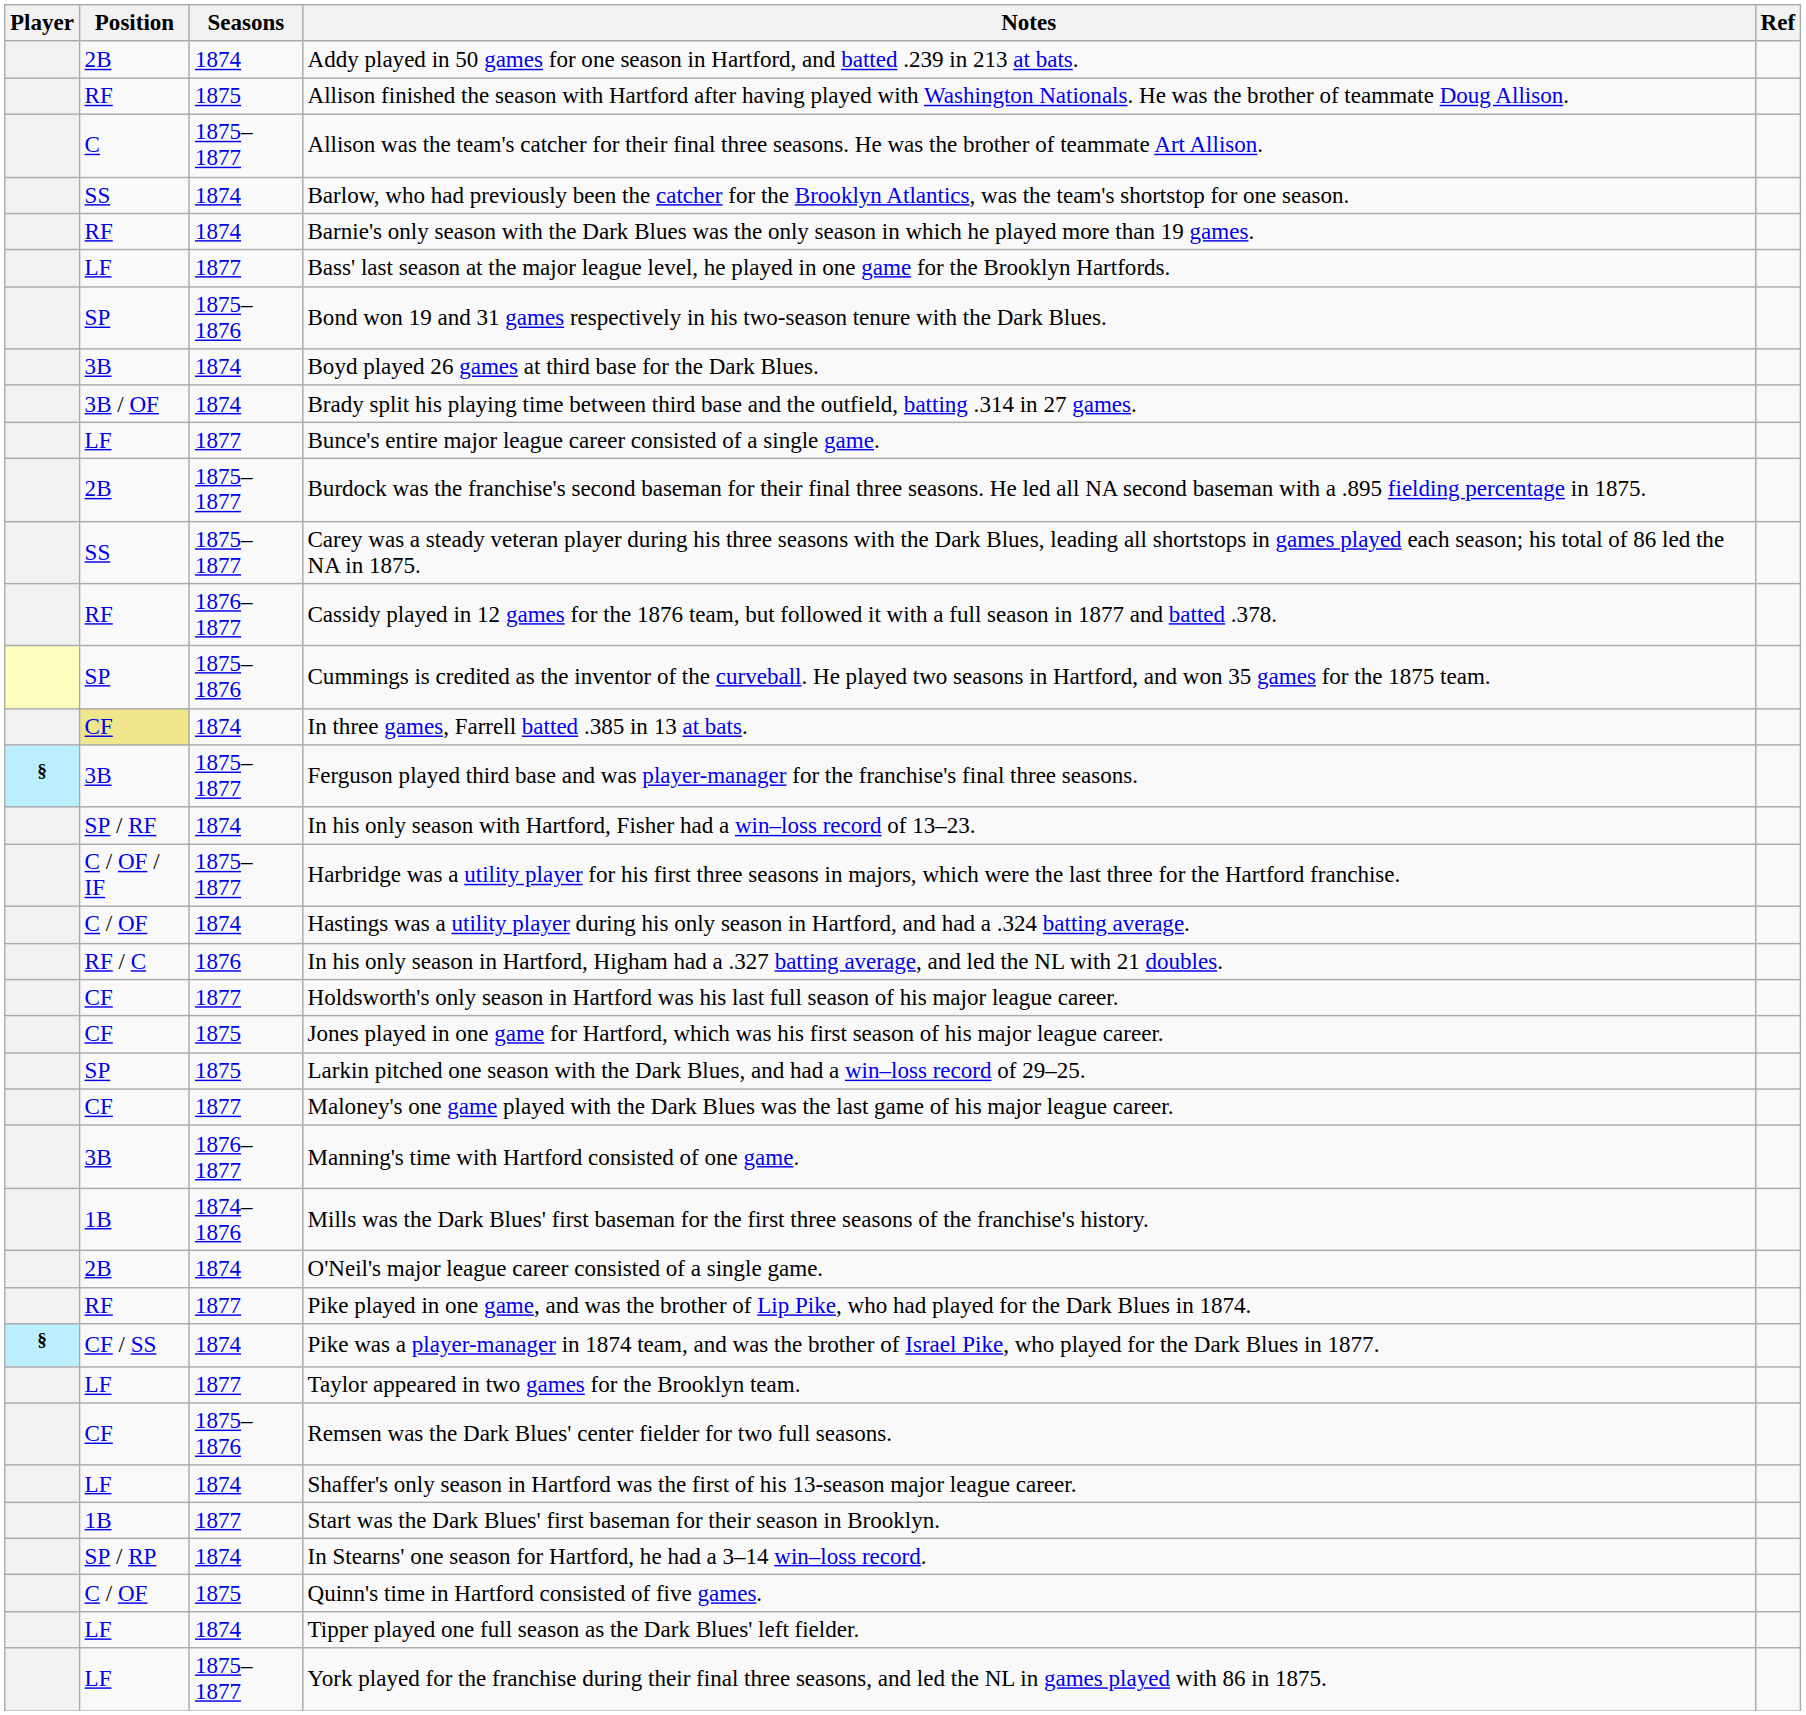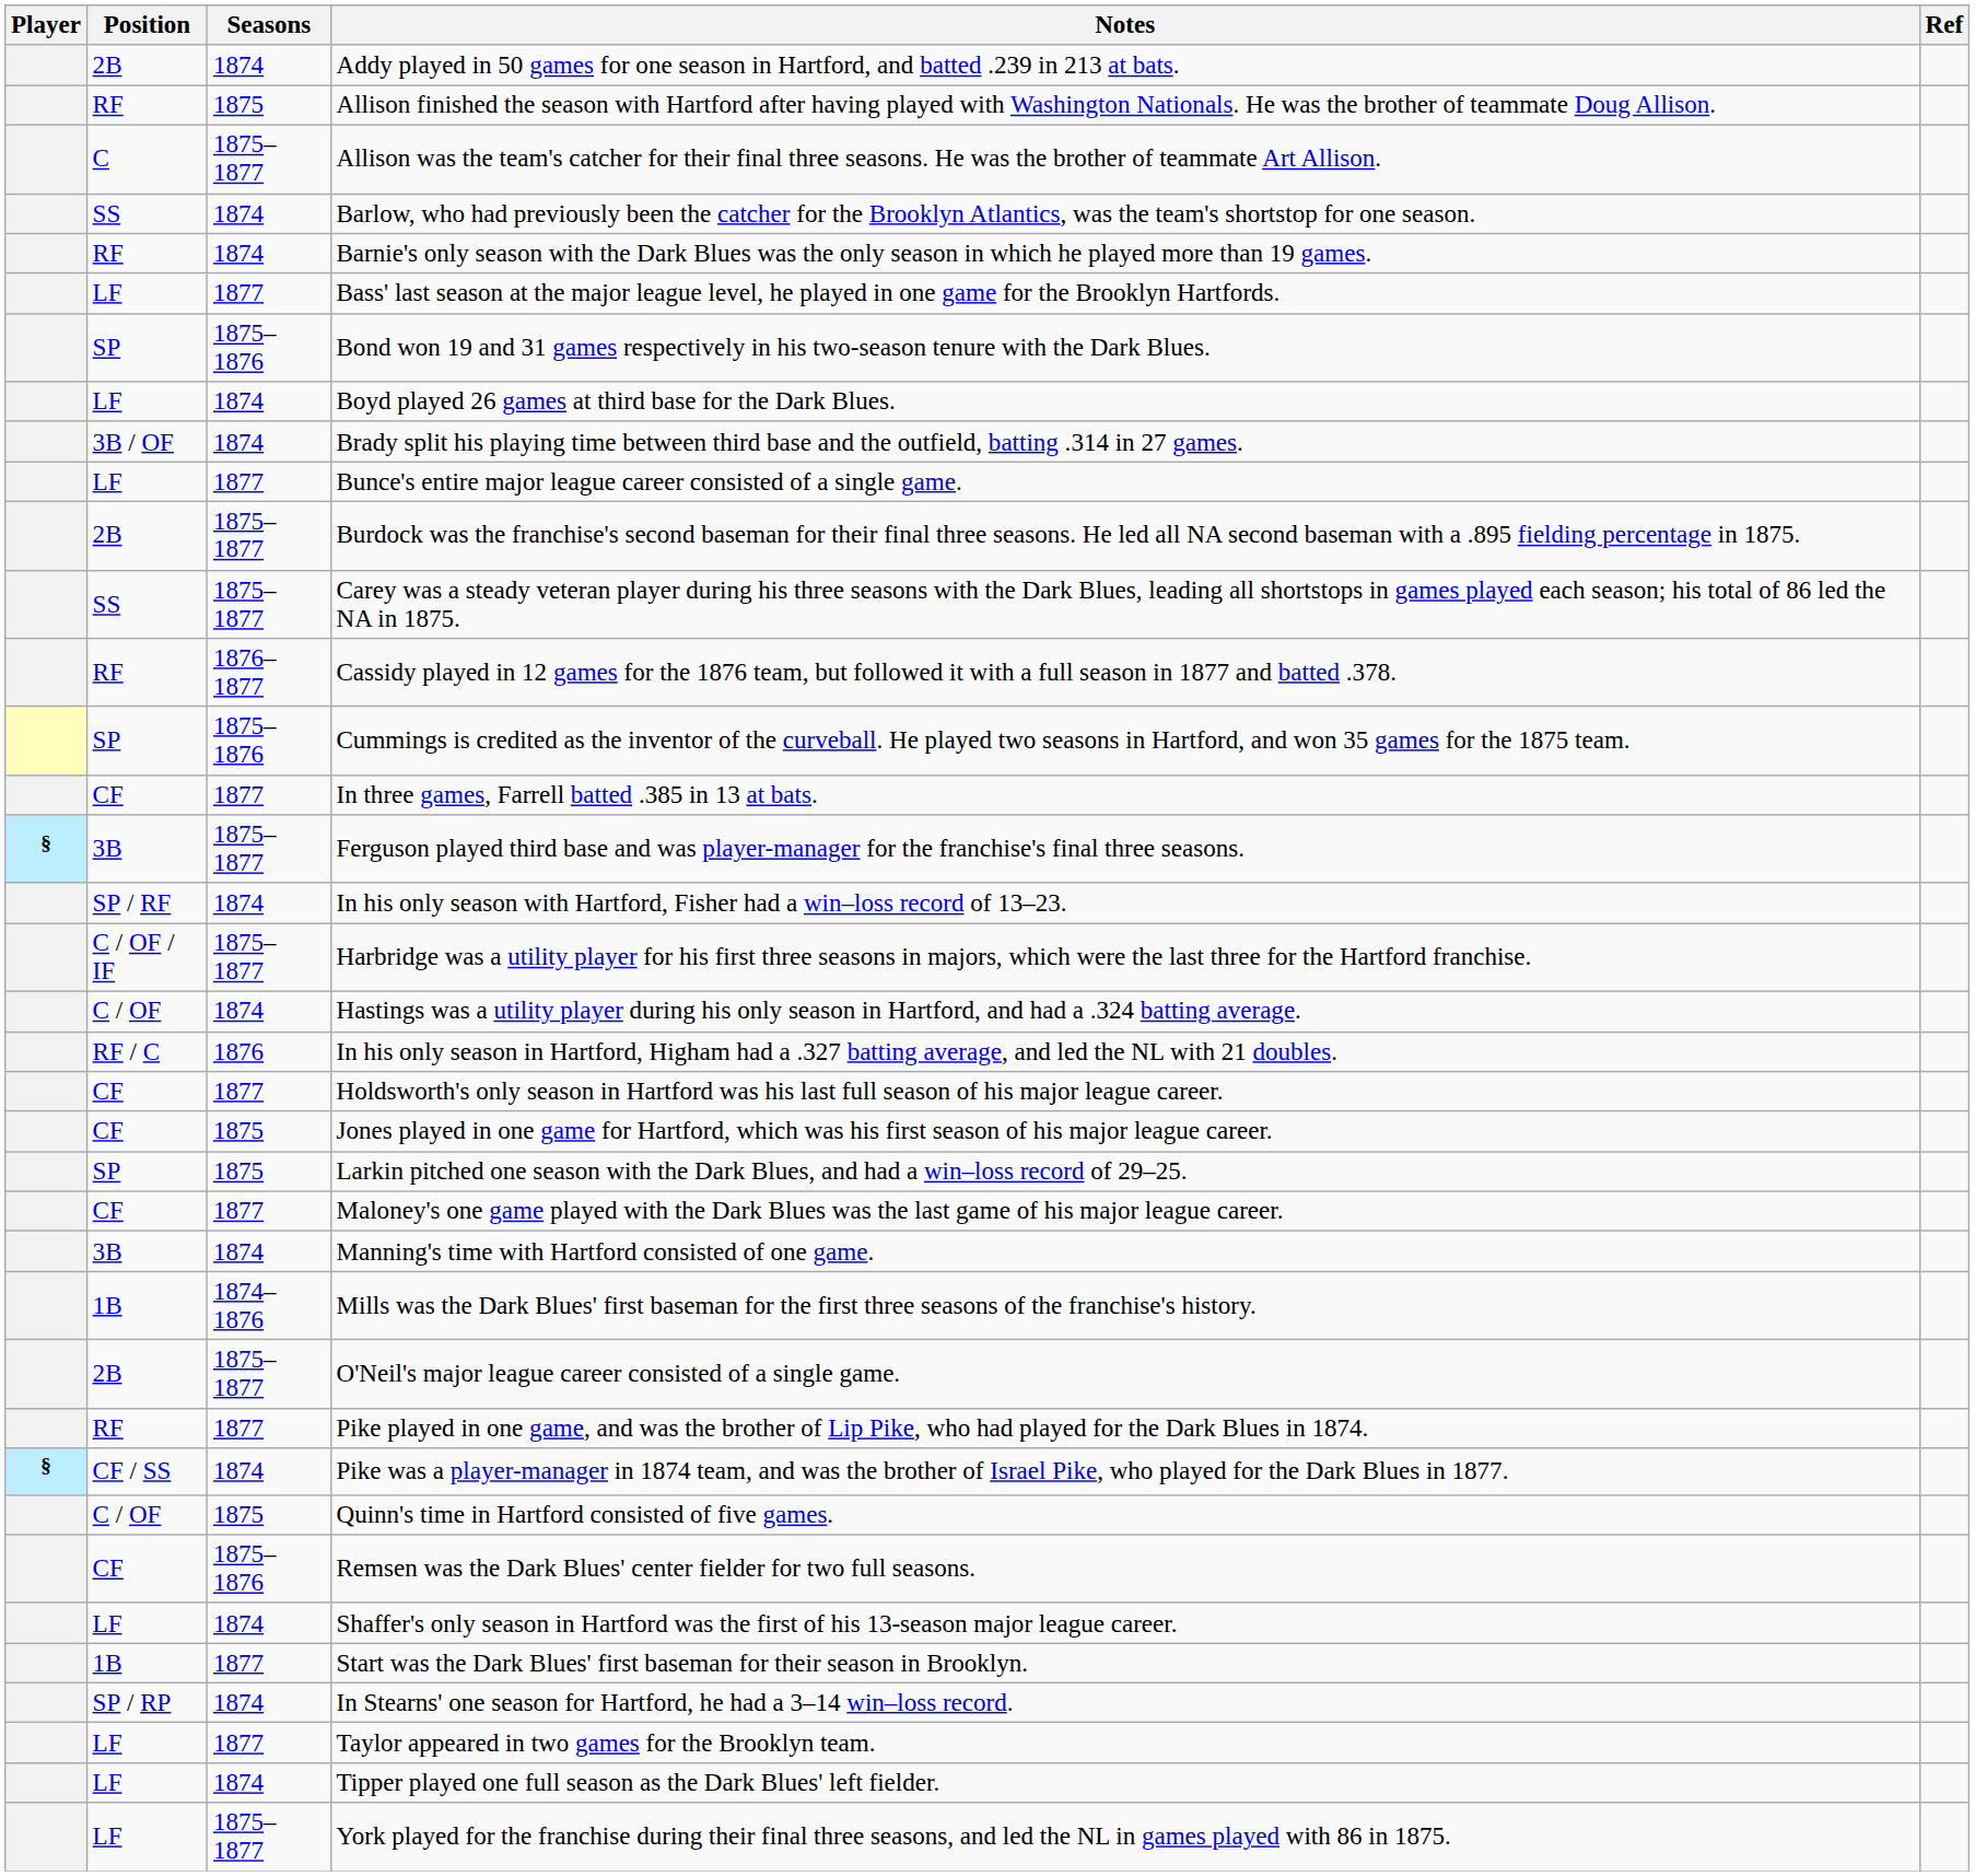Boyd played 26 games at third base for the Dark Blues. | Position: 3B -> LF
In three games, Farrell batted .385 in 13 at bats. | Position: khaki background -> no background
In three games, Farrell batted .385 in 13 at bats. | Seasons: 1874 -> 1877
Manning's time with Hartford consisted of one game. | Seasons: 1876–1877 -> 1874
O'Neil's major league career consisted of a single game. | Seasons: 1874 -> 1875–1877
rows swapped: Quinn's time in Hartford consisted of five games. <-> Taylor appeared in two games for the Brooklyn team.
